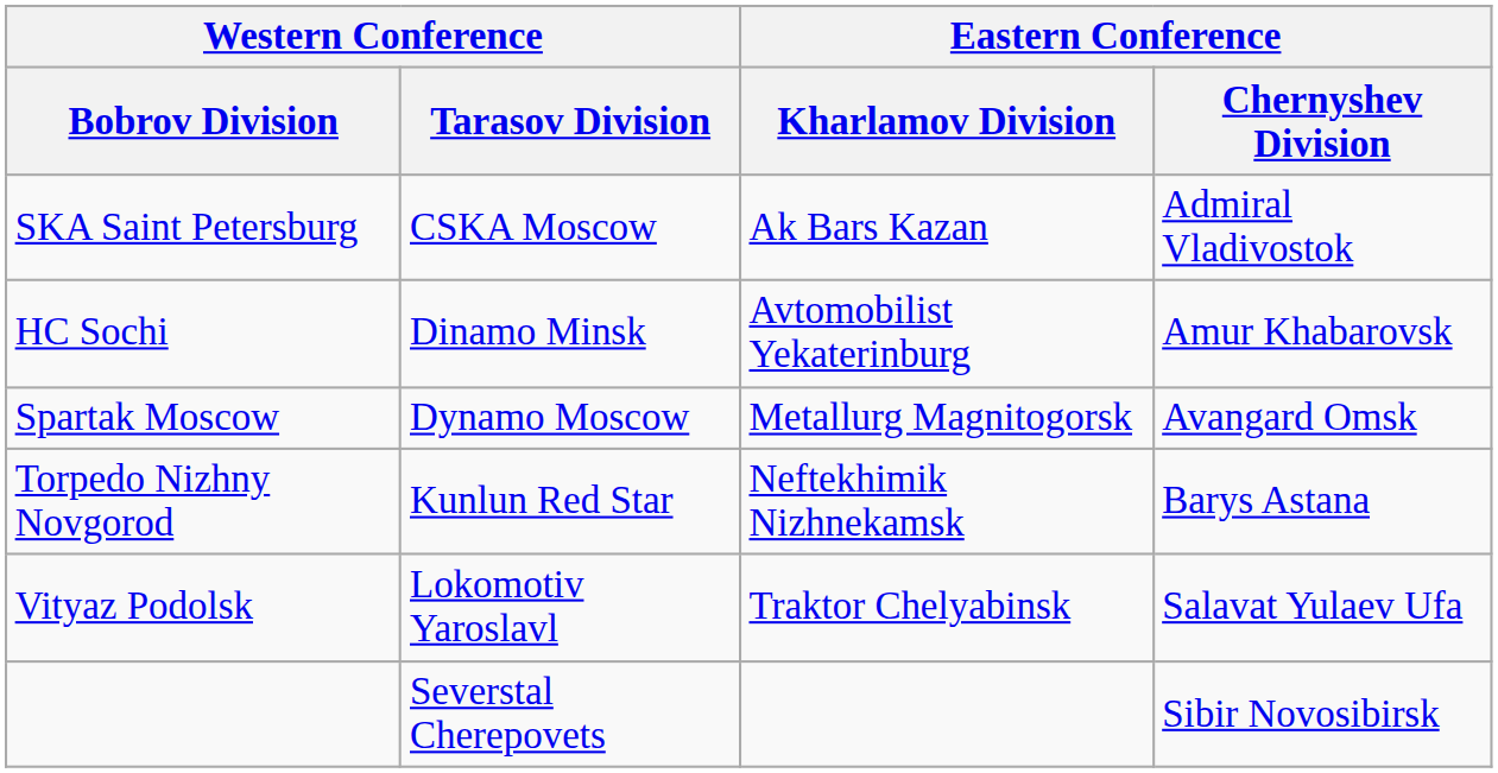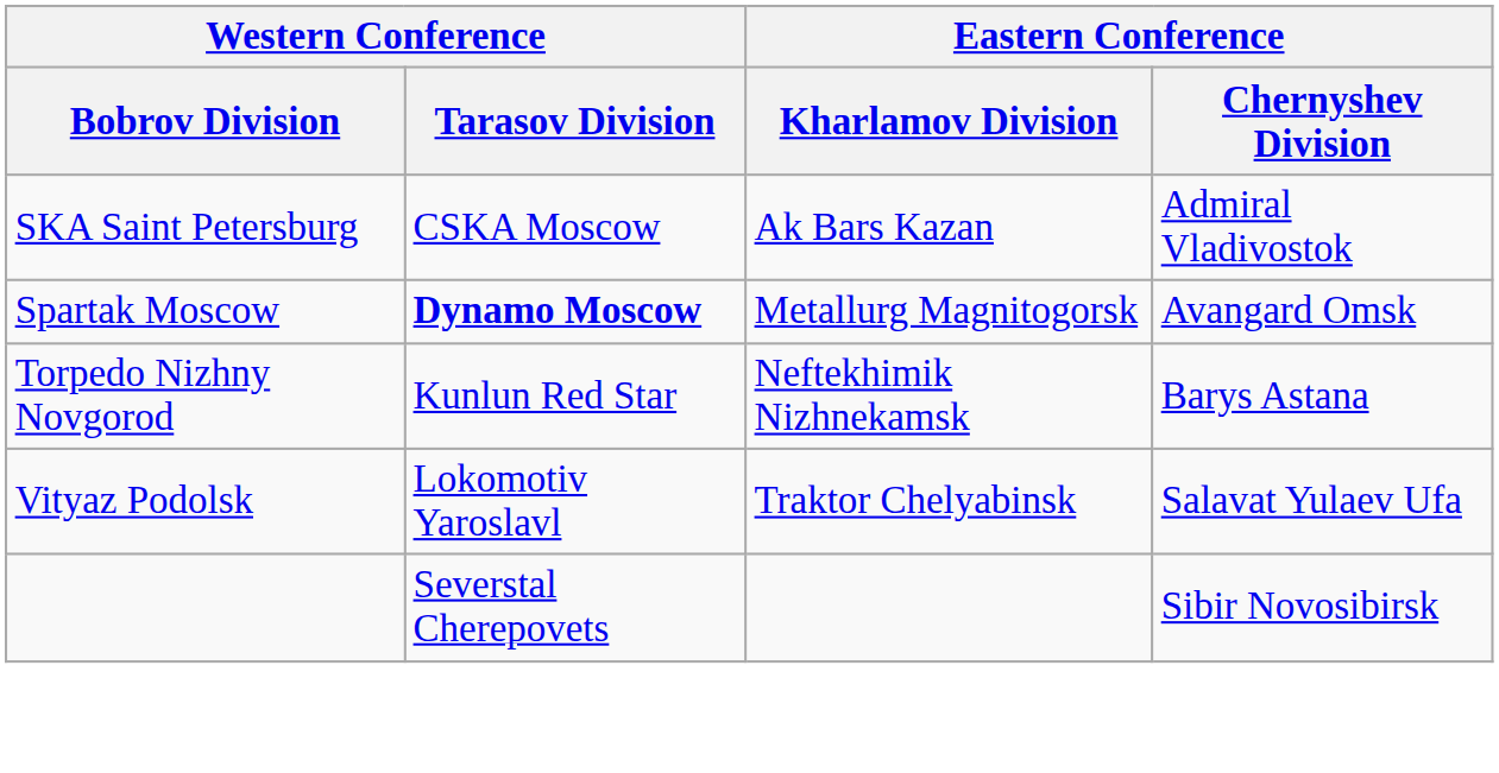- row: HC Sochi | Dinamo Minsk | Avtomobilist Yekaterinburg | Amur Khabarovsk
Spartak Moscow | Western Conference / Tarasov Division: normal -> bold
